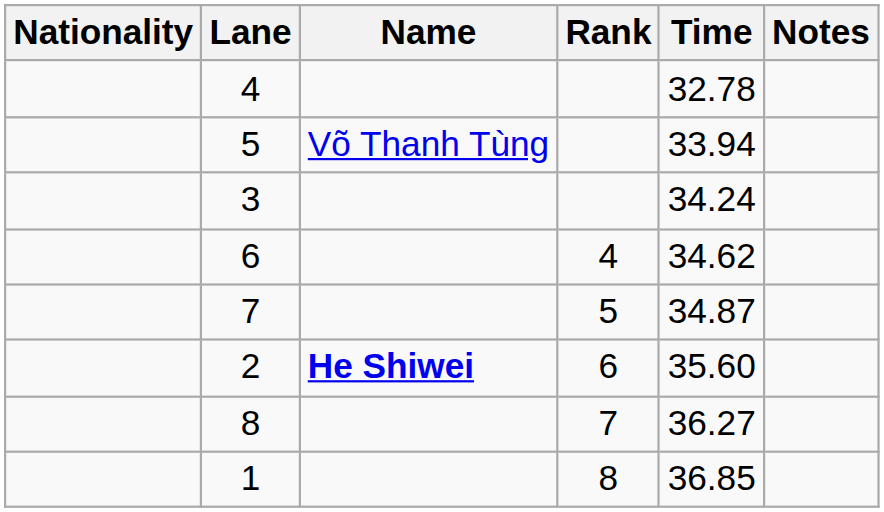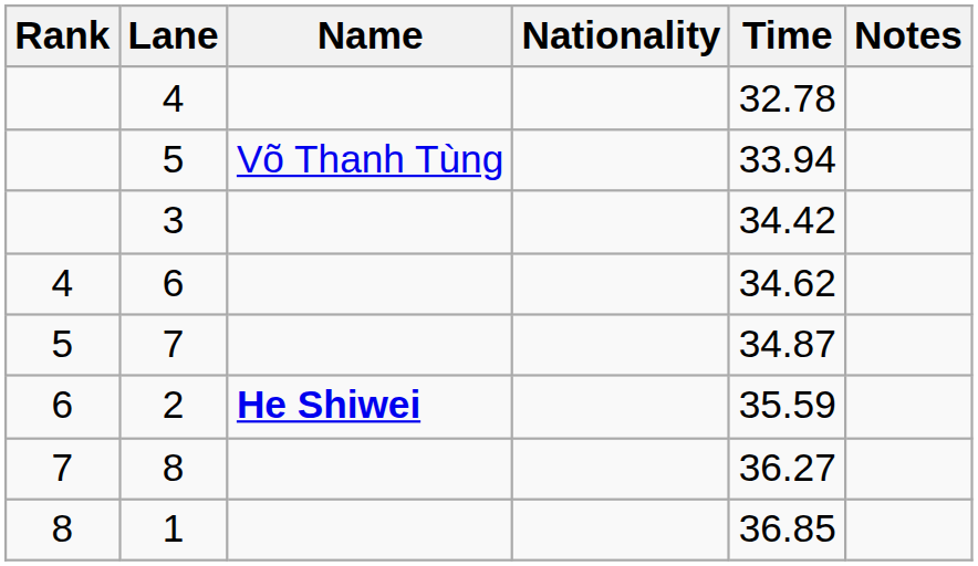columns swapped: Rank <-> Nationality
3 | Time: 34.24 -> 34.42
2 | Time: 35.60 -> 35.59
